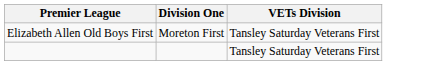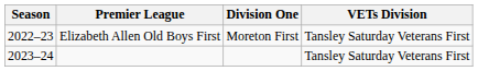+ column: Season | 2022–23 | 2023–24
